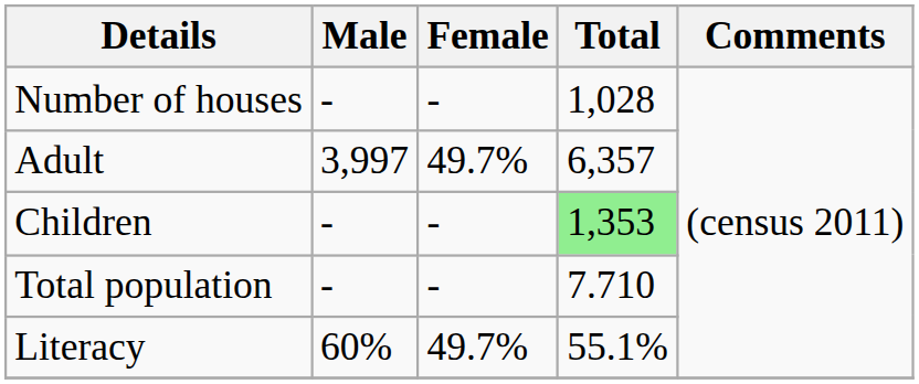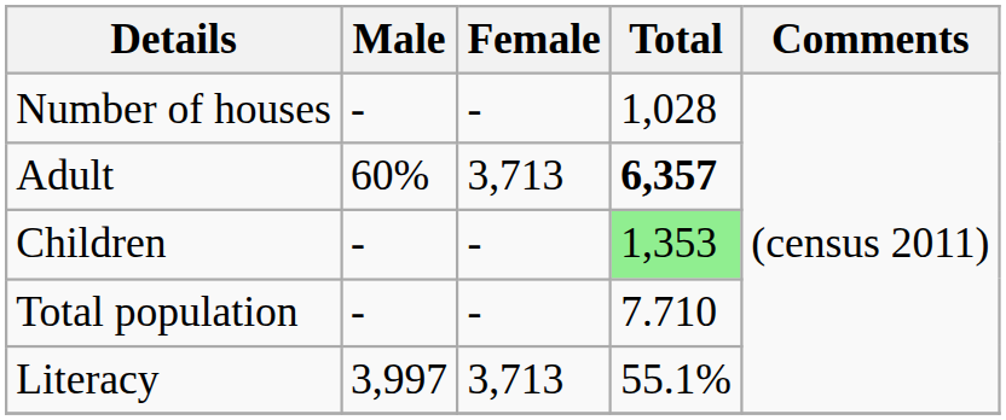Adult | Male: 3,997 -> 60%
Adult | Female: 49.7% -> 3,713
Adult | Total: normal -> bold
Literacy | Male: 60% -> 3,997
Literacy | Female: 49.7% -> 3,713
